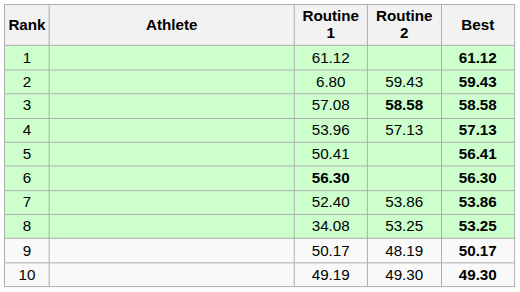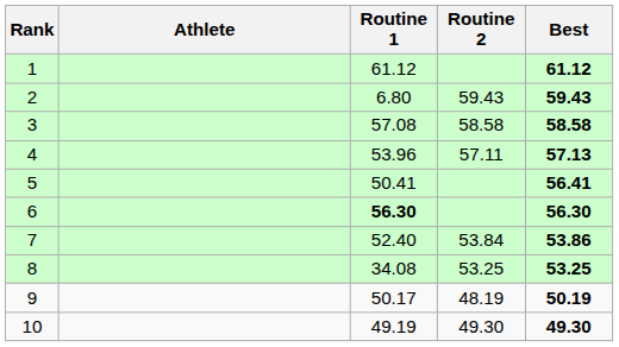3 | Routine 2: bold -> normal
4 | Routine 2: 57.13 -> 57.11
7 | Routine 2: 53.86 -> 53.84
9 | Best: 50.17 -> 50.19
